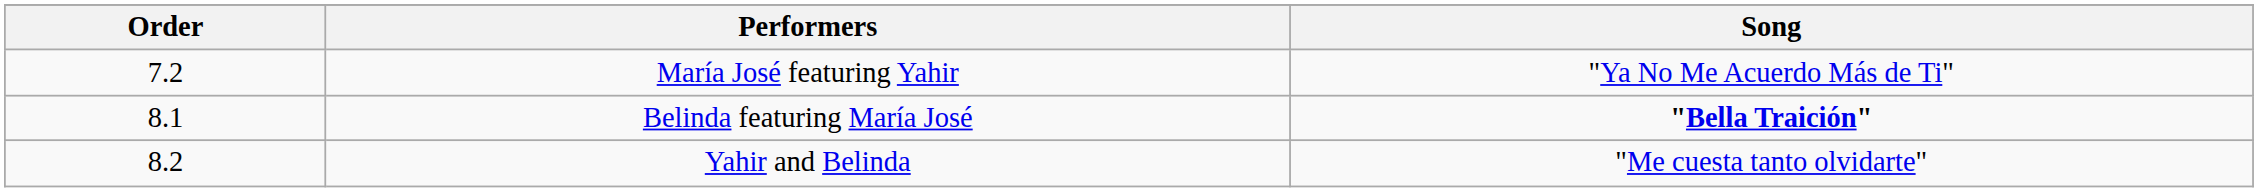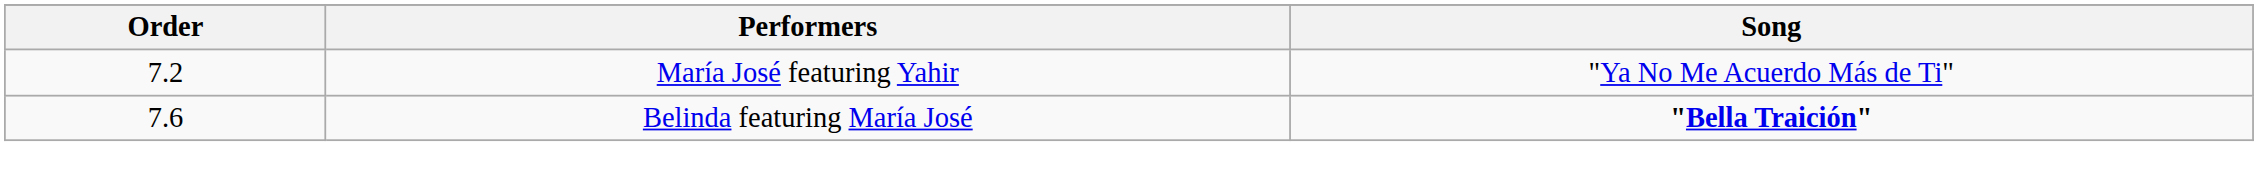Belinda featuring María José | Order: 8.1 -> 7.6
- row: 8.2 | Yahir and Belinda | "Me cuesta tanto olvidarte"
